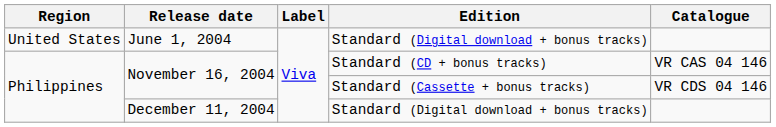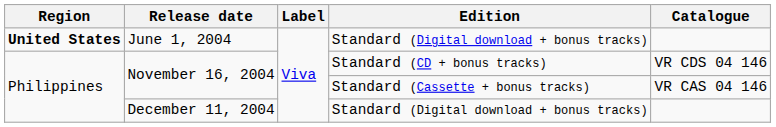June 1, 2004 | Region: normal -> bold
November 16, 2004 / Standard (CD + bonus tracks) | Catalogue: VR CAS 04 146 -> VR CDS 04 146
November 16, 2004 / Standard (Cassette + bonus tracks) | Catalogue: VR CDS 04 146 -> VR CAS 04 146
